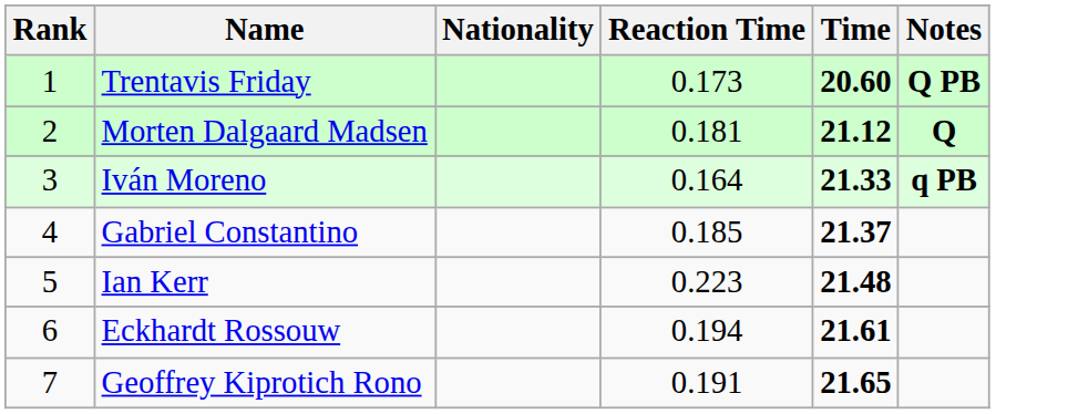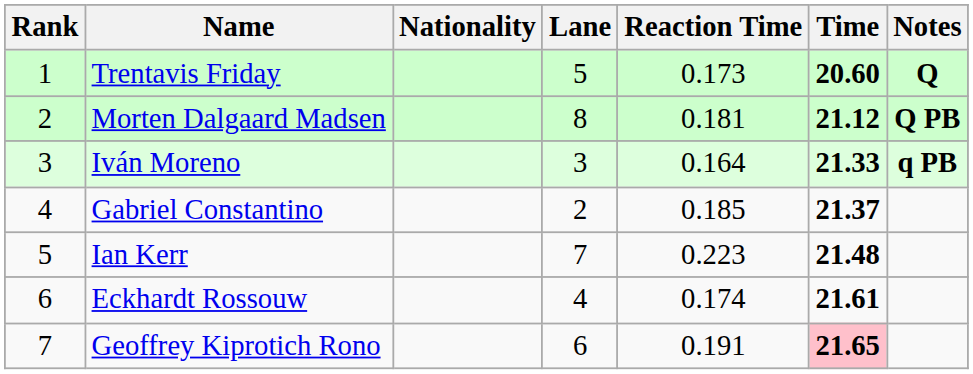+ column: Lane | 5 | 8 | 3 | 2 | 7 | 4 | 6
Trentavis Friday | Notes: Q PB -> Q
Morten Dalgaard Madsen | Notes: Q -> Q PB
Eckhardt Rossouw | Reaction Time: 0.194 -> 0.174
Geoffrey Kiprotich Rono | Time: no background -> pink background
